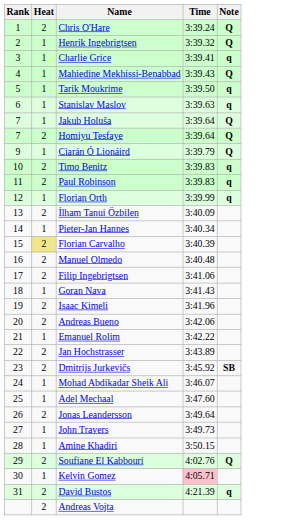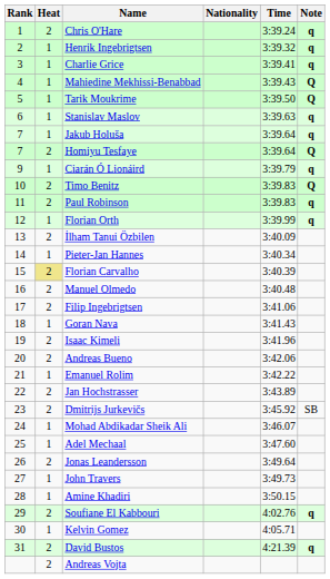+ column: Nationality
Chris O'Hare | Note: Q -> q
Henrik Ingebrigtsen | Note: Q -> q
Tarik Moukrime | Note: q -> Q
Jakub Holuša | Note: Q -> q
Ciarán Ó Lionáird | Note: Q -> q
Timo Benitz | Note: q -> Q
Dmitrijs Jurkevičs | Note: bold -> normal
Soufiane El Kabbouri | Note: Q -> q
Kelvin Gomez | Time: pink background -> no background
